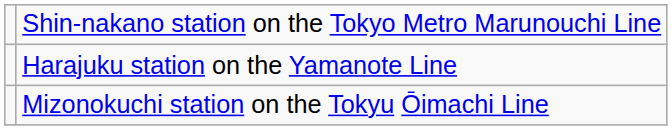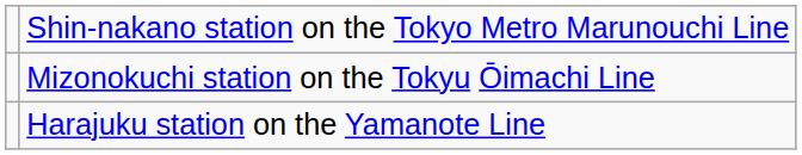rows swapped: Mizonokuchi station on the Tokyu Ōimachi Line <-> Harajuku station on the Yamanote Line
